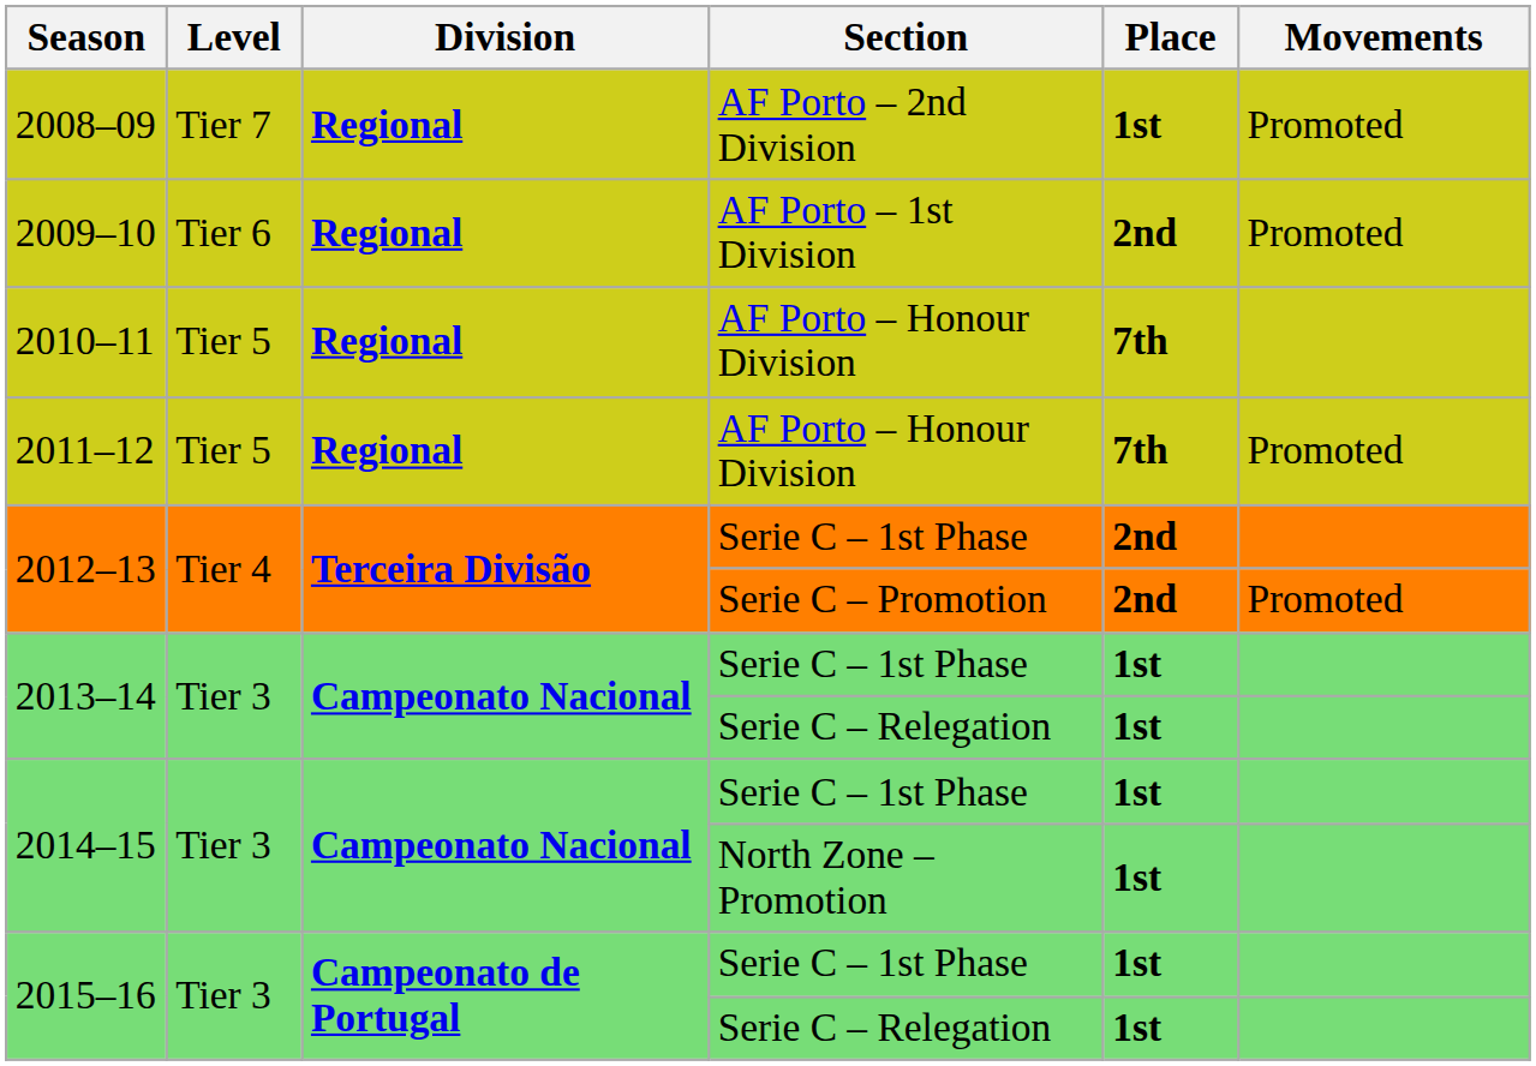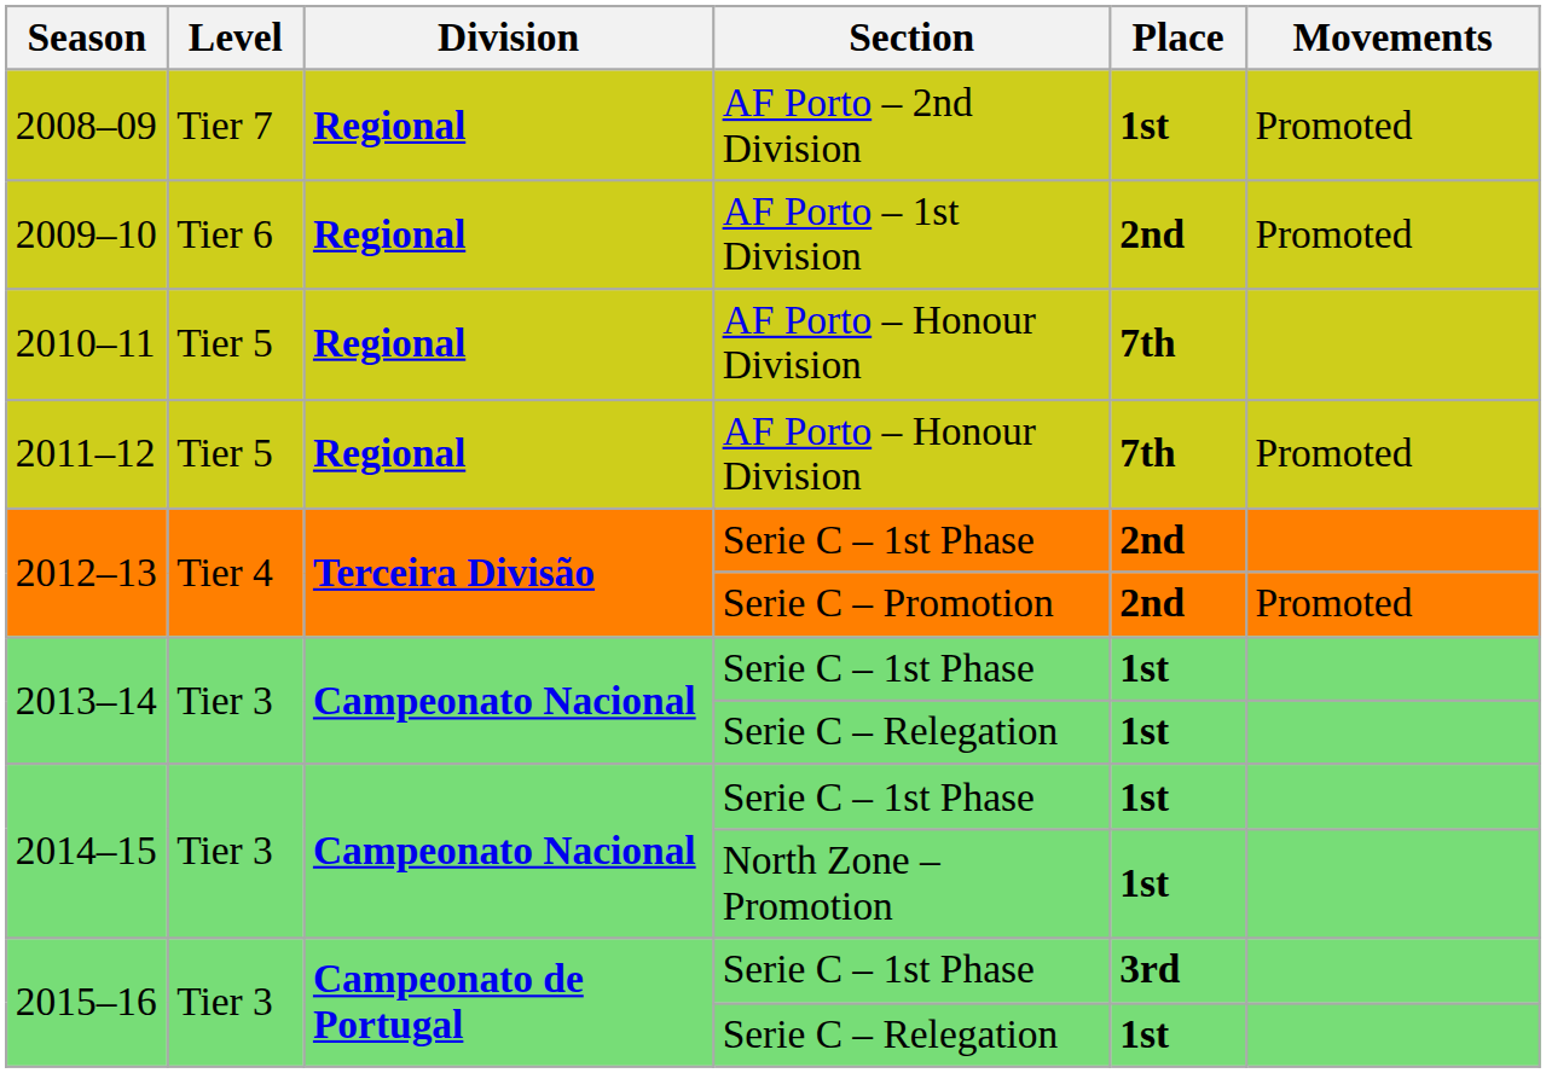2015–16 / Serie C – 1st Phase | Place: 1st -> 3rd
